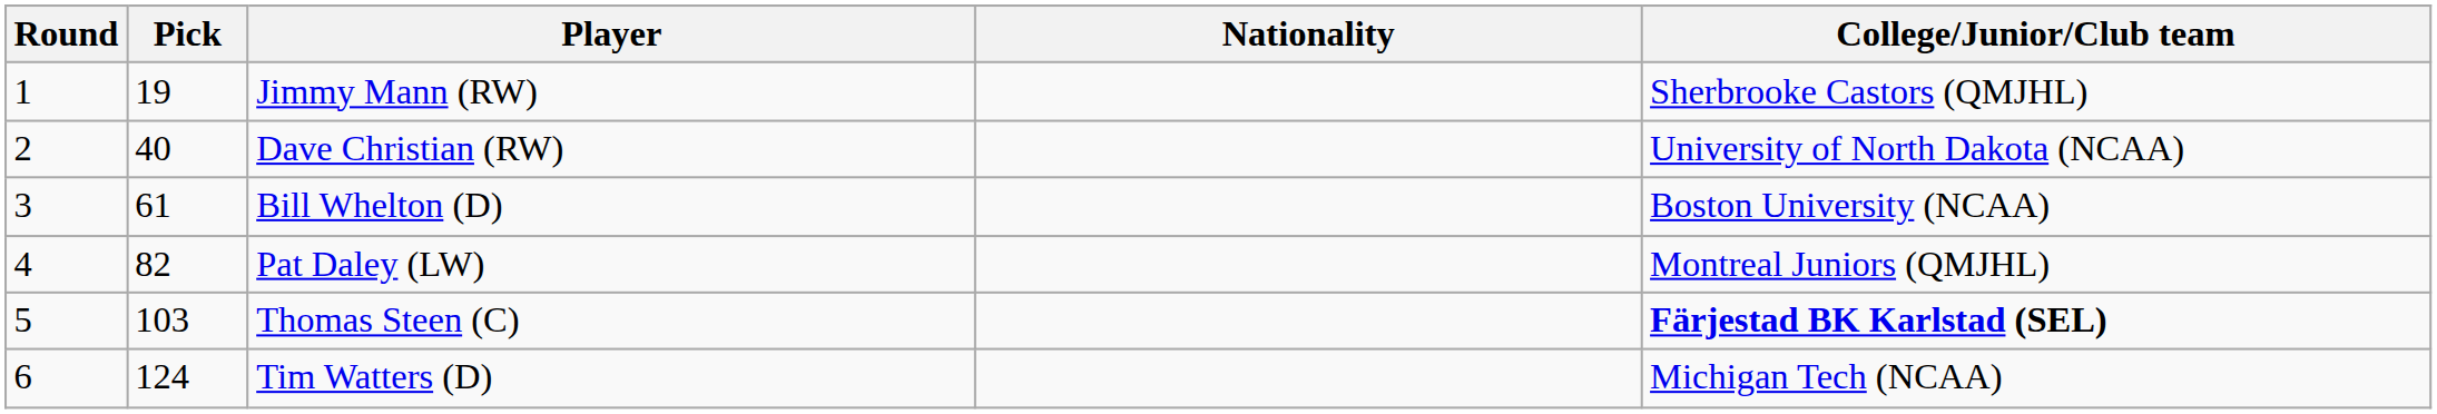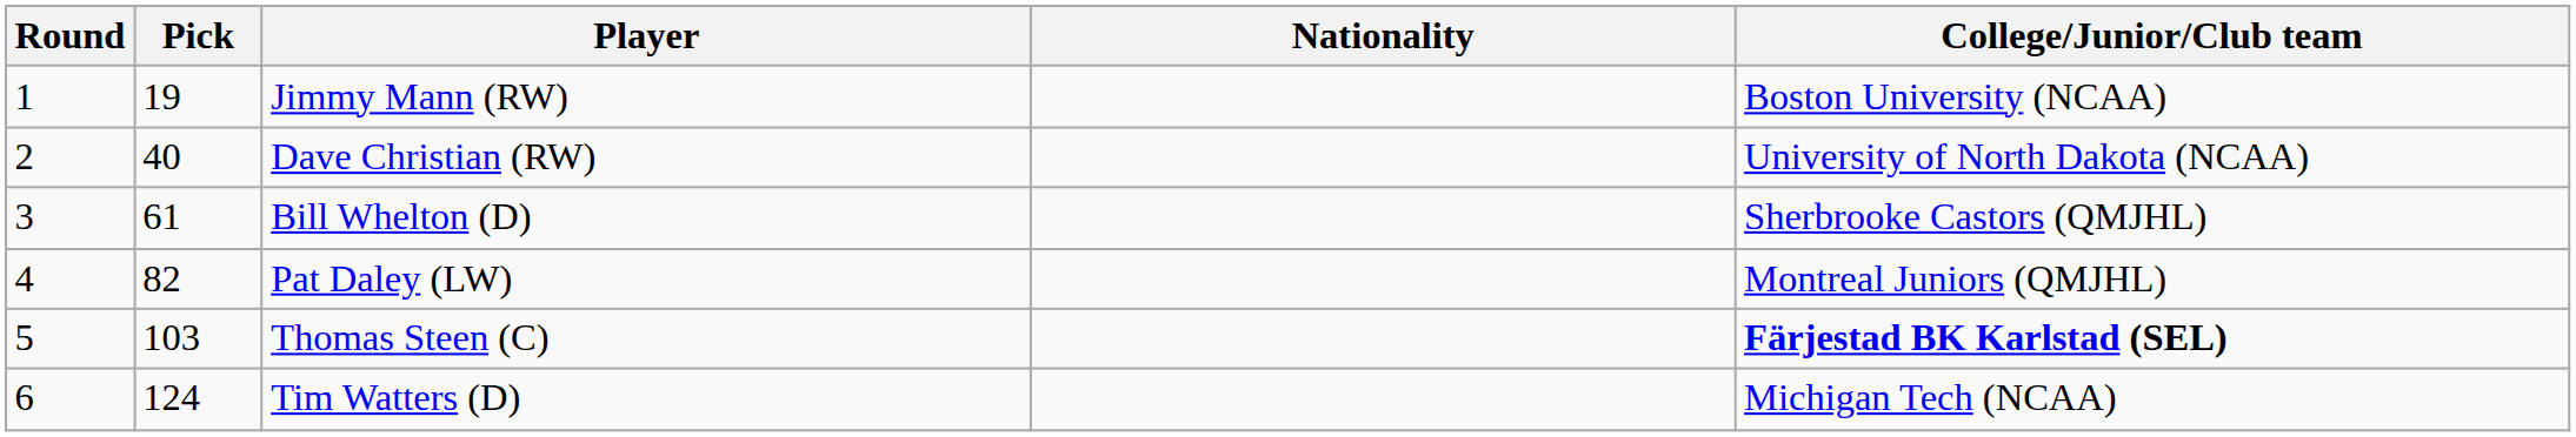Jimmy Mann (RW) | College/Junior/Club team: Sherbrooke Castors (QMJHL) -> Boston University (NCAA)
Bill Whelton (D) | College/Junior/Club team: Boston University (NCAA) -> Sherbrooke Castors (QMJHL)
